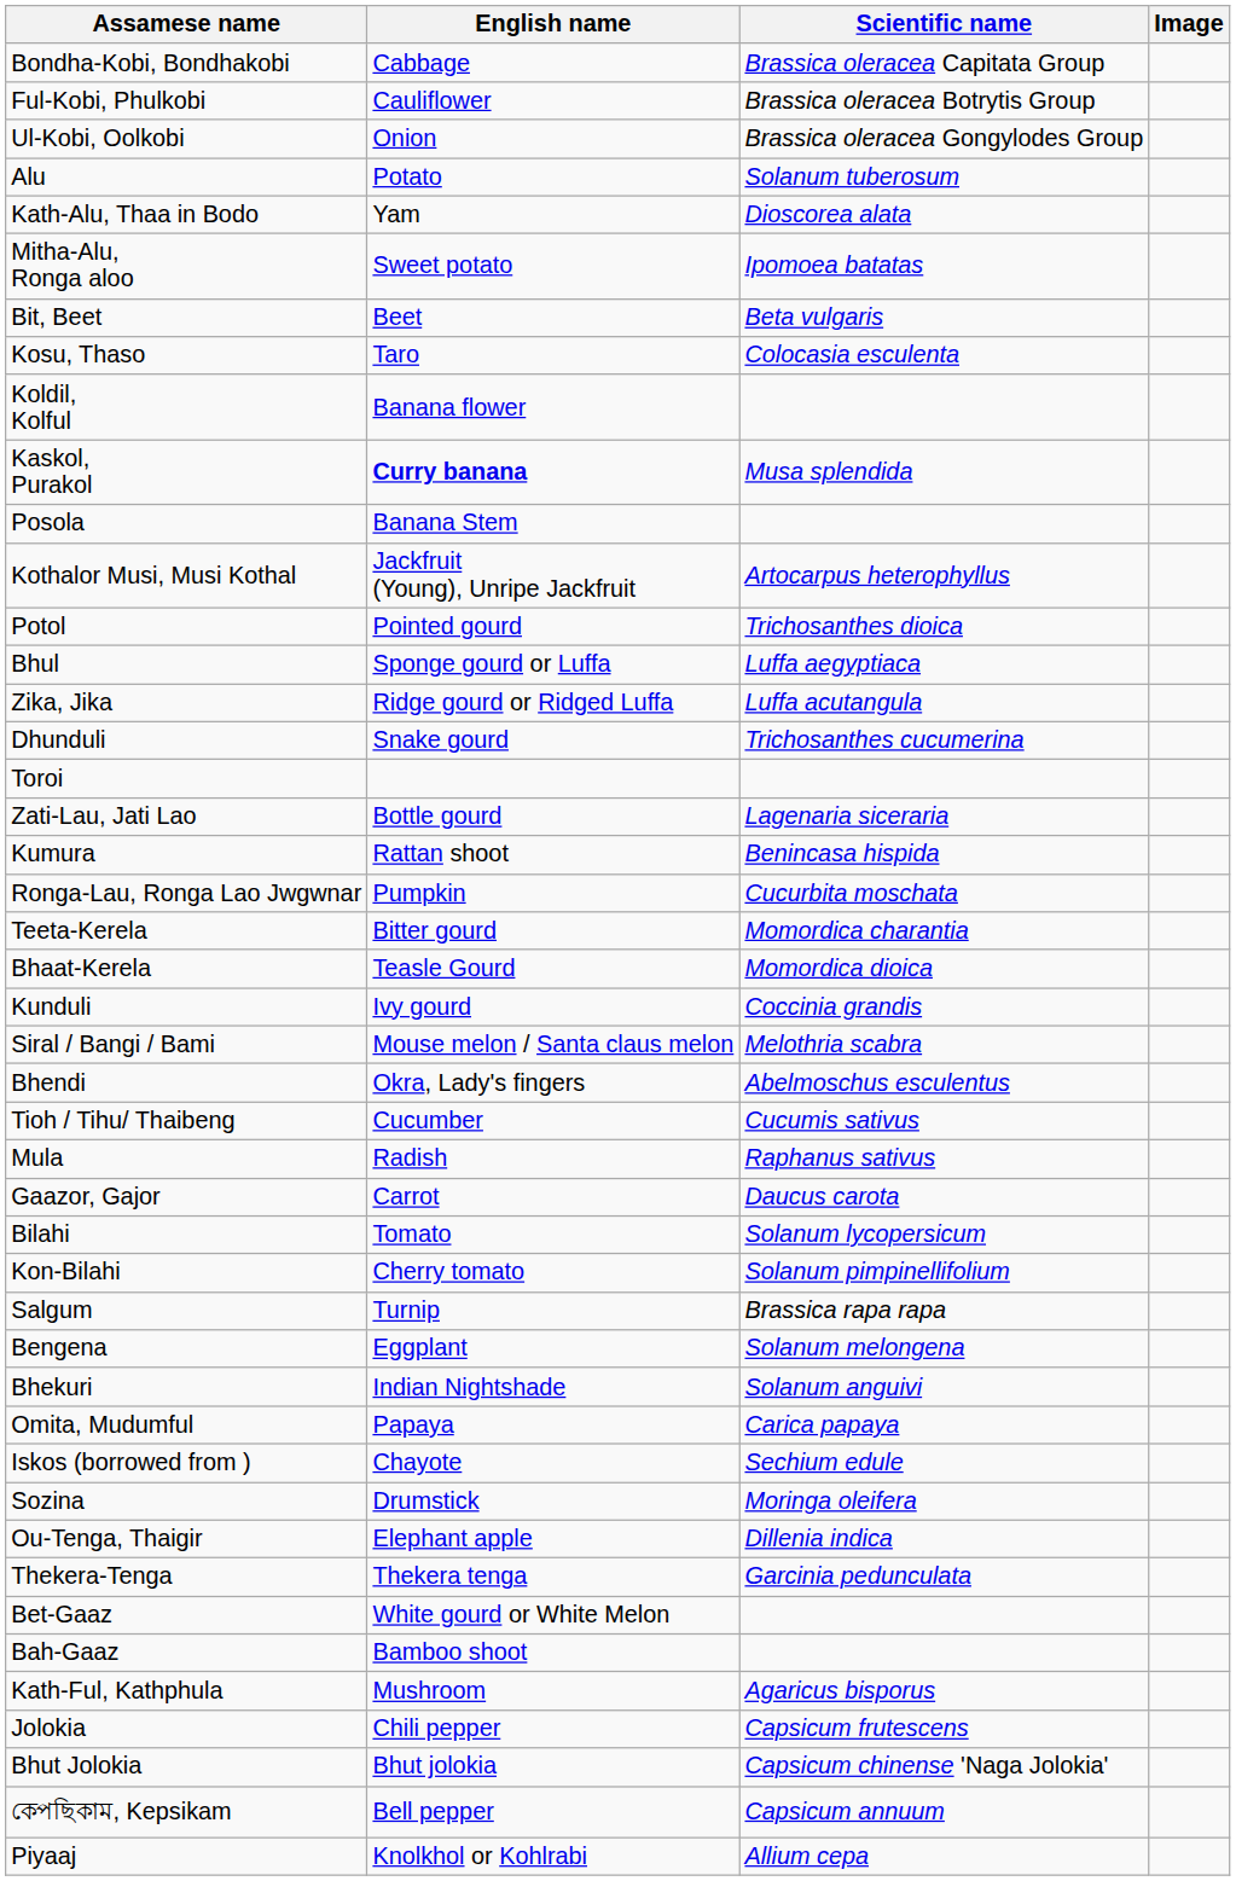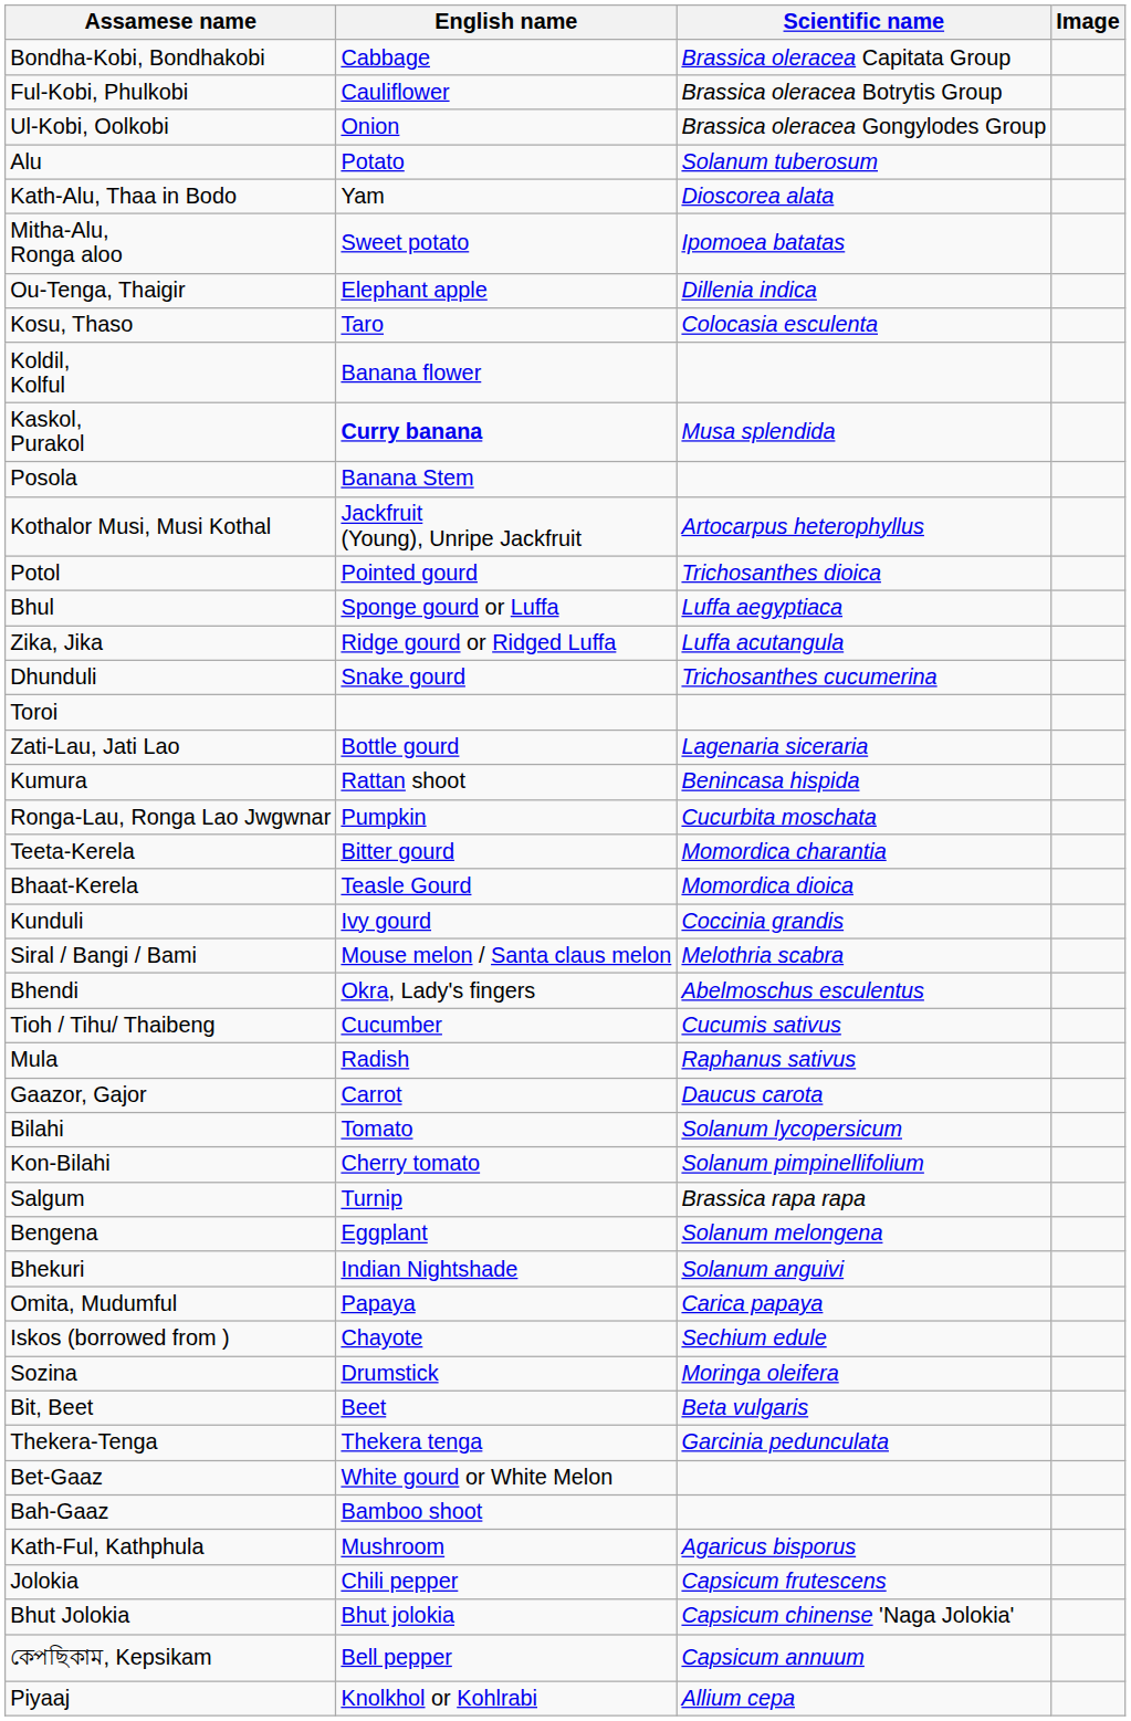rows swapped: Bit, Beet <-> Ou-Tenga, Thaigir
